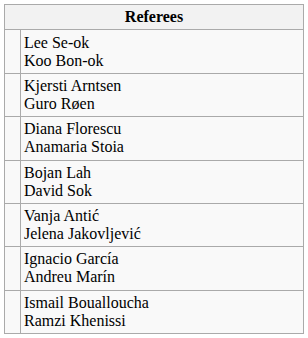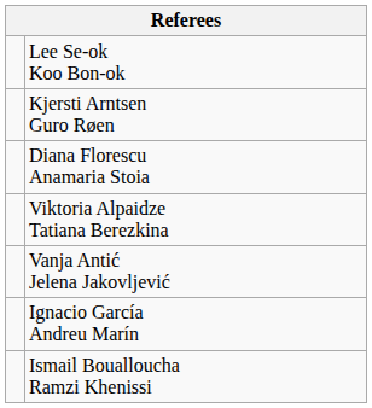+ row: Viktoria Alpaidze Tatiana Berezkina
- row: Bojan Lah David Sok
